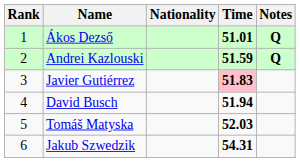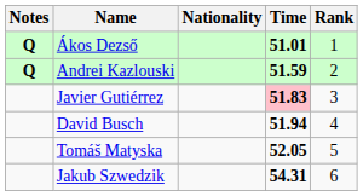columns swapped: Rank <-> Notes
Tomáš Matyska | Time: 52.03 -> 52.05
